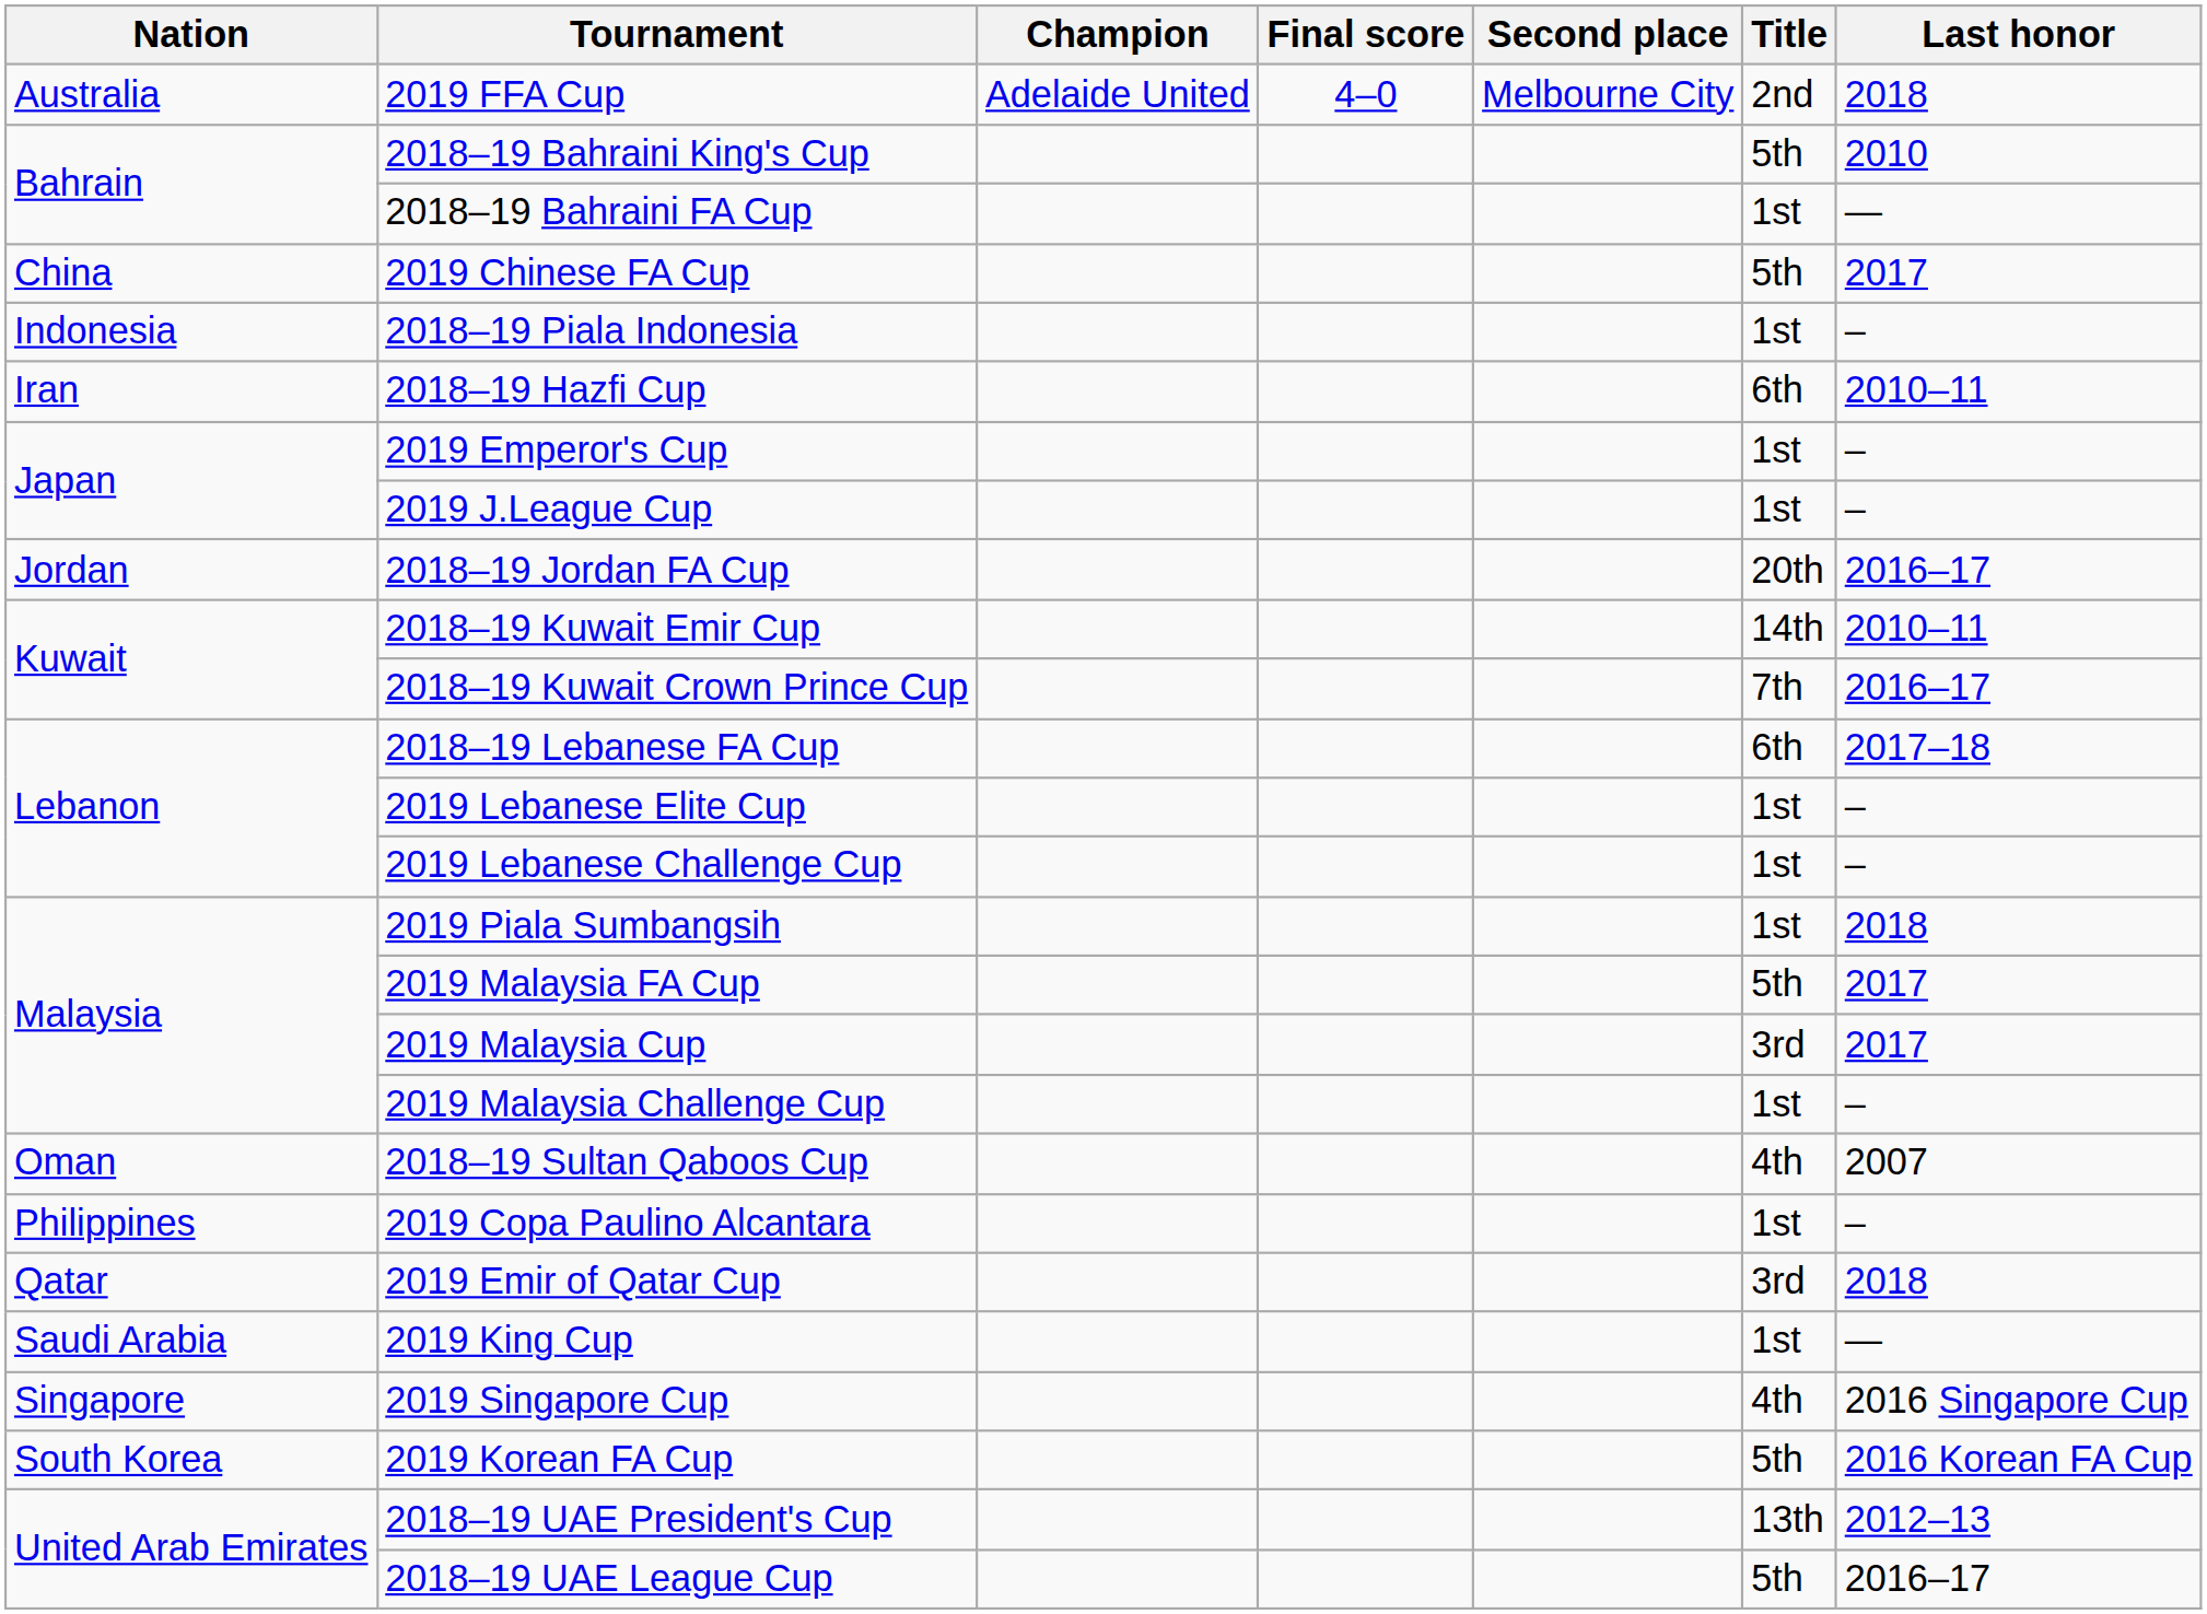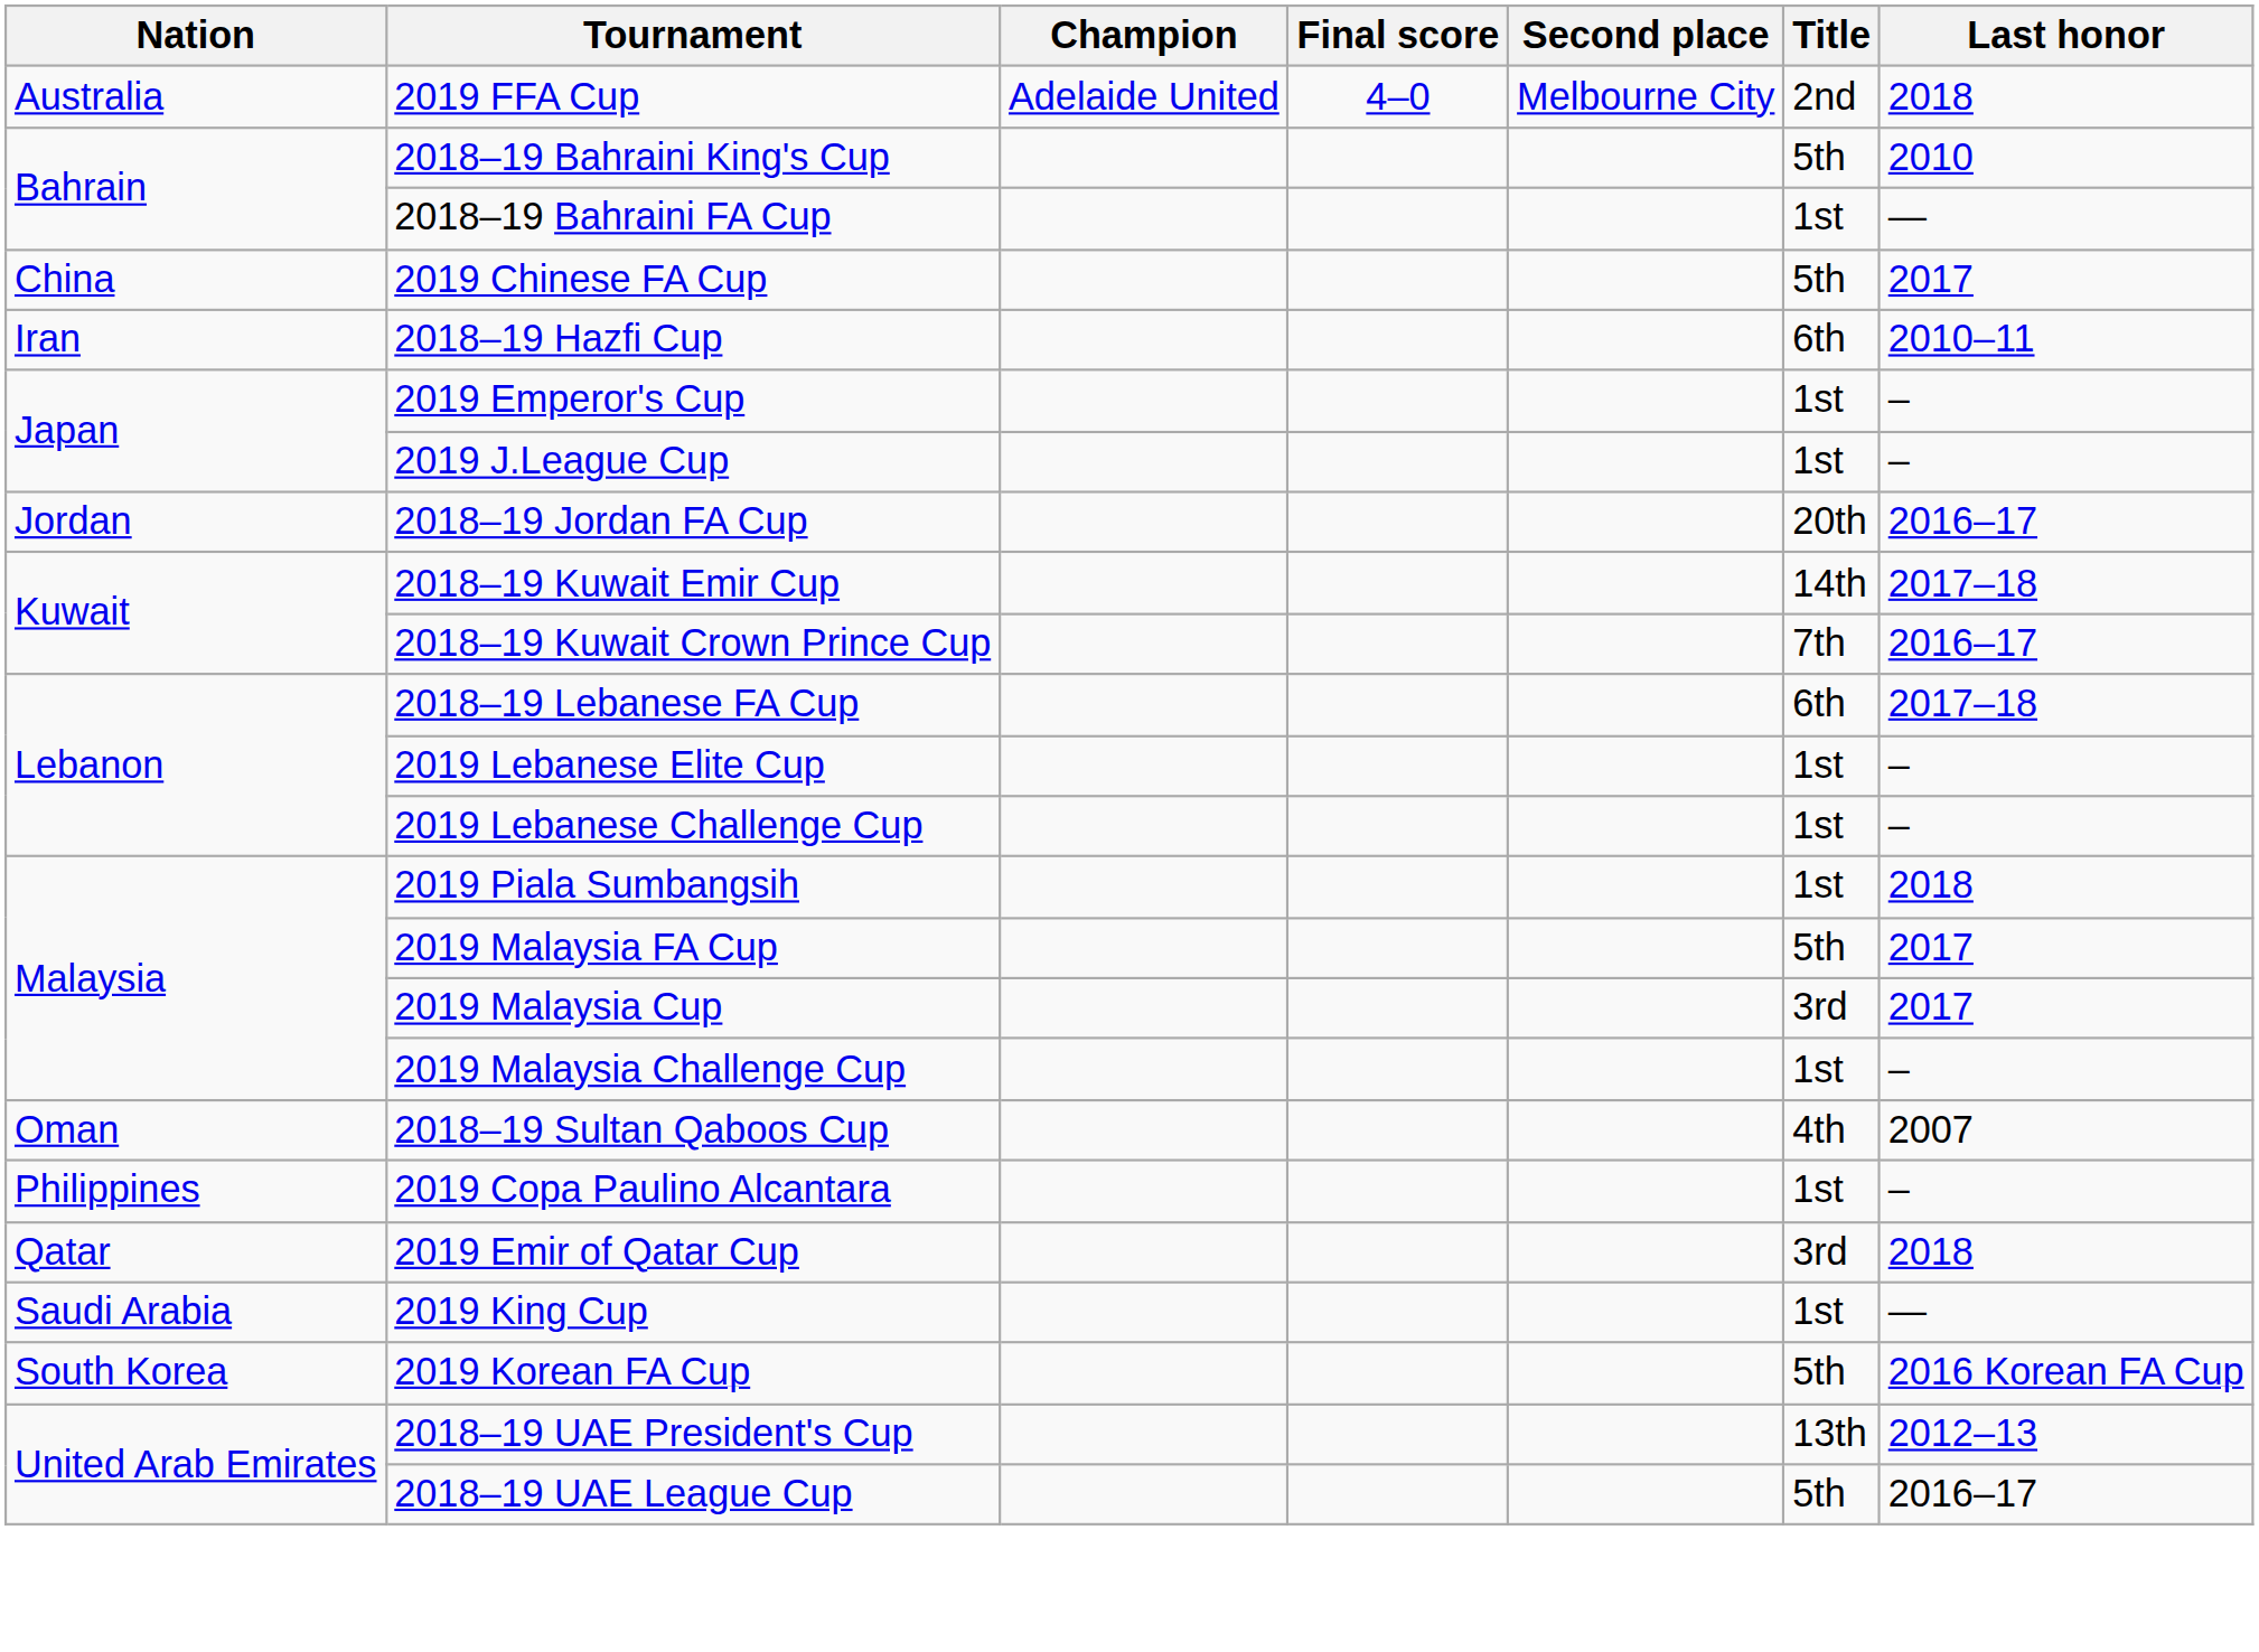- row: Indonesia | 2018–19 Piala Indonesia | 1st | –
2018–19 Kuwait Emir Cup | Last honor: 2010–11 -> 2017–18
- row: Singapore | 2019 Singapore Cup | 4th | 2016 Singapore Cup
